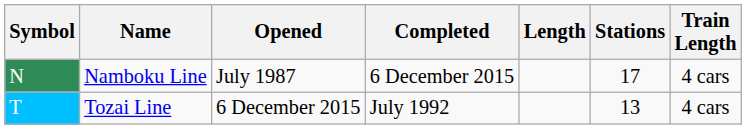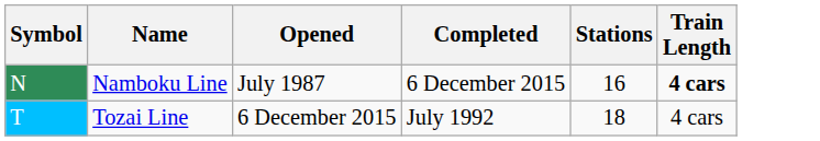- column: Length
Namboku Line | Stations: 17 -> 16
Namboku Line | Train Length: normal -> bold
Tozai Line | Stations: 13 -> 18
